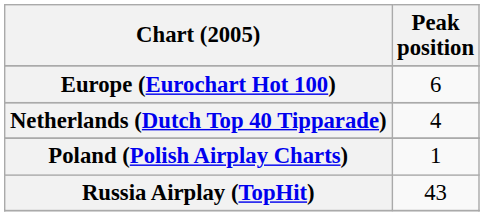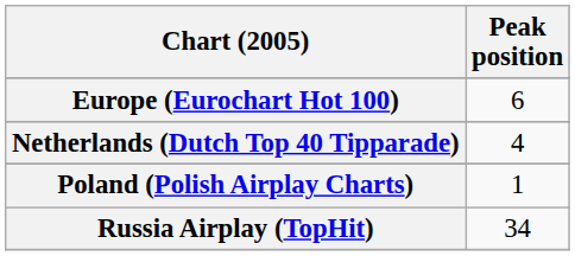Russia Airplay (TopHit) | Peak position: 43 -> 34
